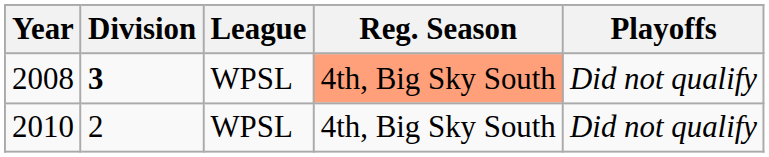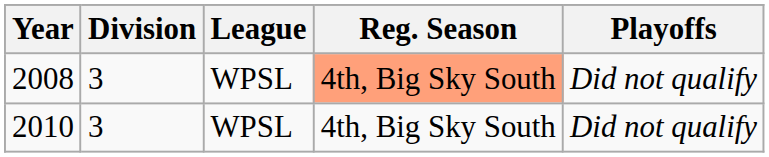2008 | Division: bold -> normal
2010 | Division: 2 -> 3
